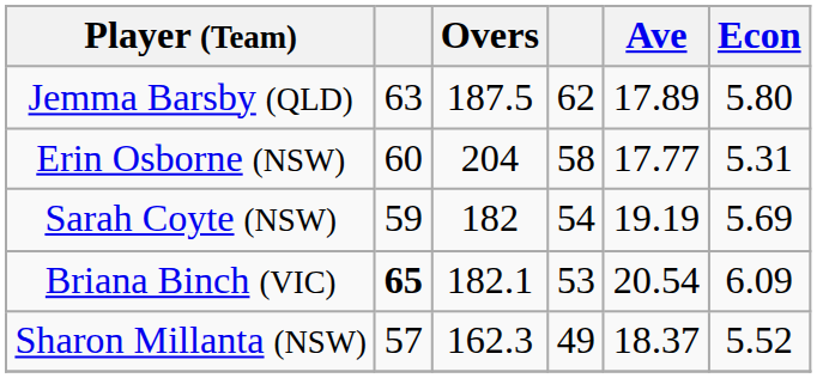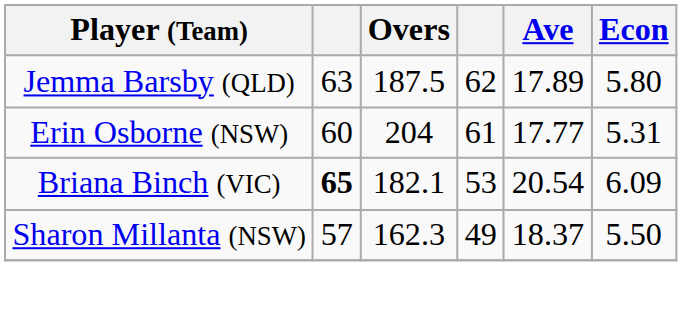Erin Osborne (NSW) | column 4: 58 -> 61
- row: Sarah Coyte (NSW) | 59 | 182 | 54 | 19.19 | 5.69
Sharon Millanta (NSW) | Econ: 5.52 -> 5.50
